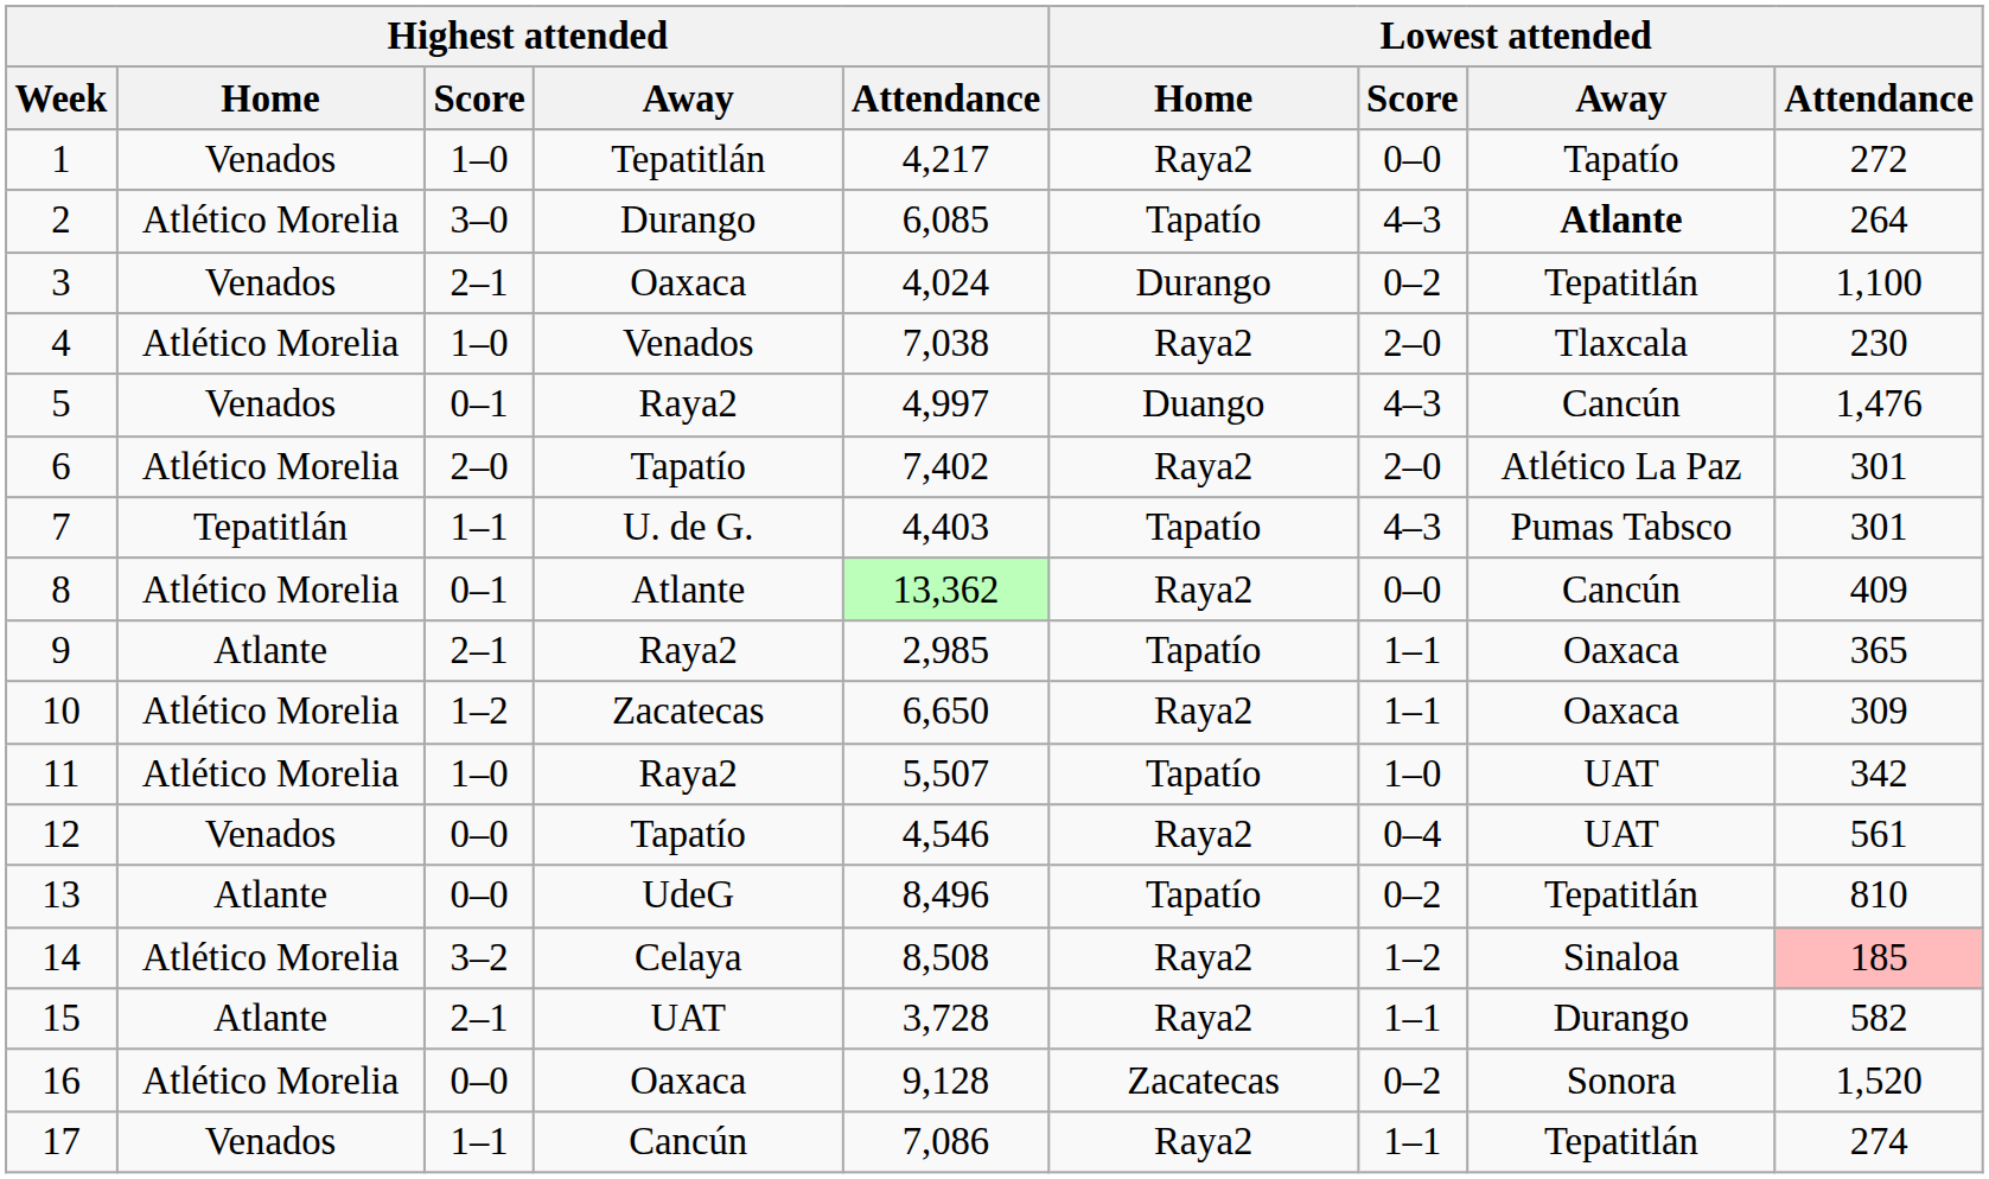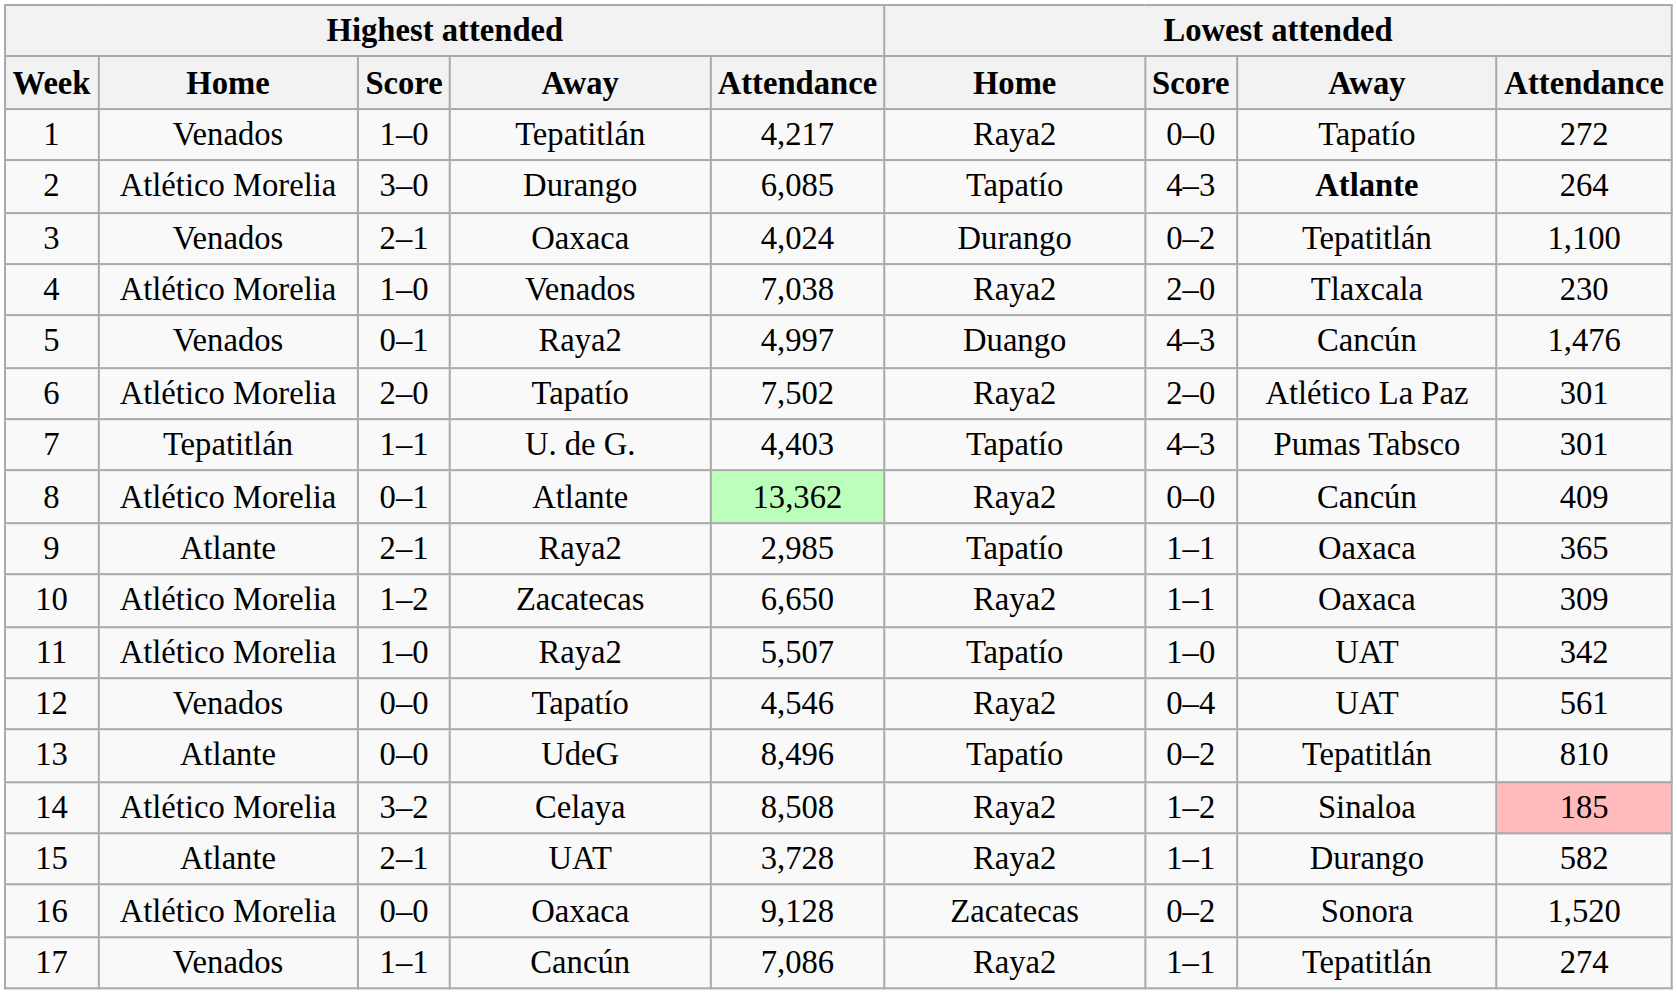6 | Highest attended / Attendance: 7,402 -> 7,502
